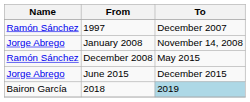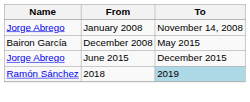- row: Ramón Sánchez | 1997 | December 2007
December 2008 | Name: Ramón Sánchez -> Bairon García
2018 | Name: Bairon García -> Ramón Sánchez
